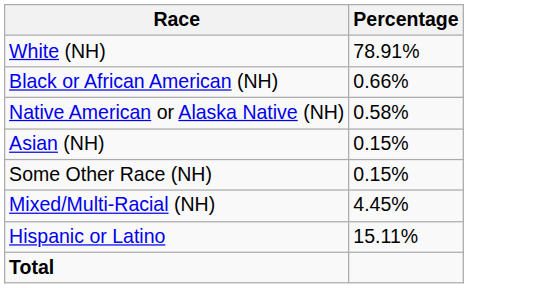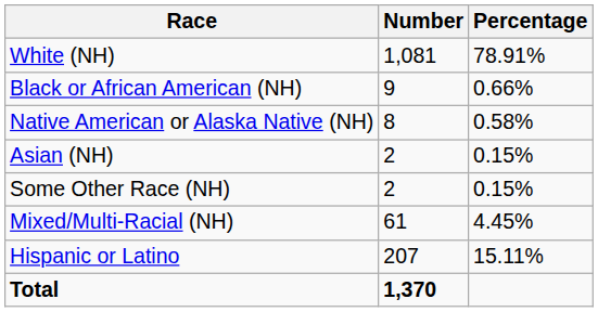+ column: Number | 1,081 | 9 | 8 | 2 | 2 | 61 | 207 | 1,370
